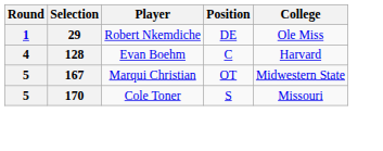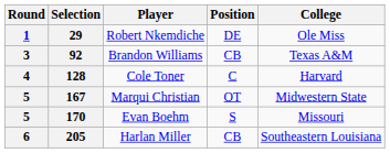+ row: 3 | 92 | Brandon Williams | CB | Texas A&M
128 | Player: Evan Boehm -> Cole Toner
170 | Player: Cole Toner -> Evan Boehm
+ row: 6 | 205 | Harlan Miller | CB | Southeastern Louisiana
